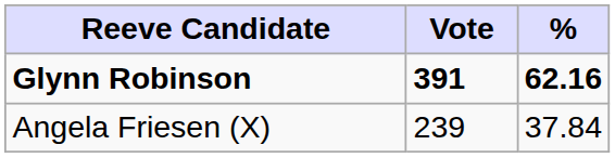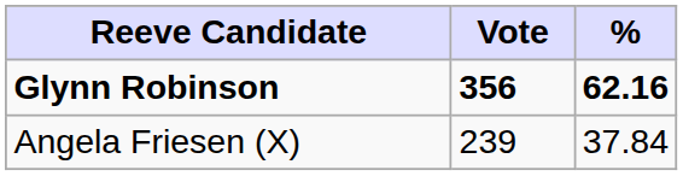Glynn Robinson | Vote: 391 -> 356
